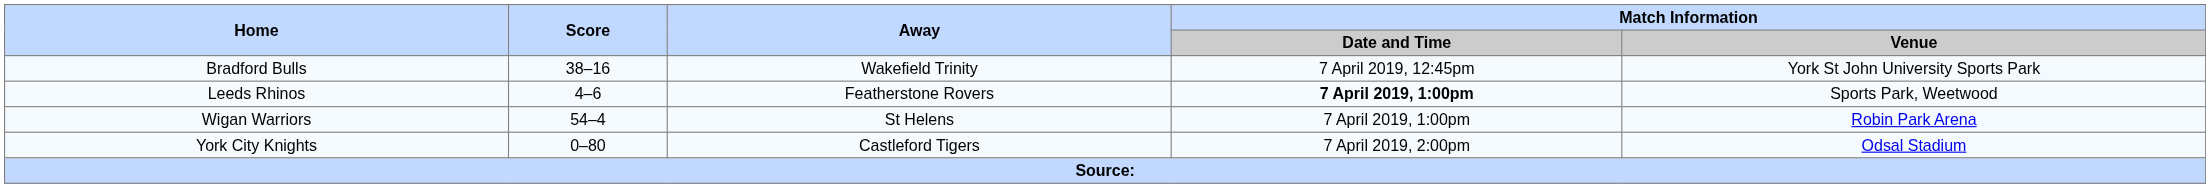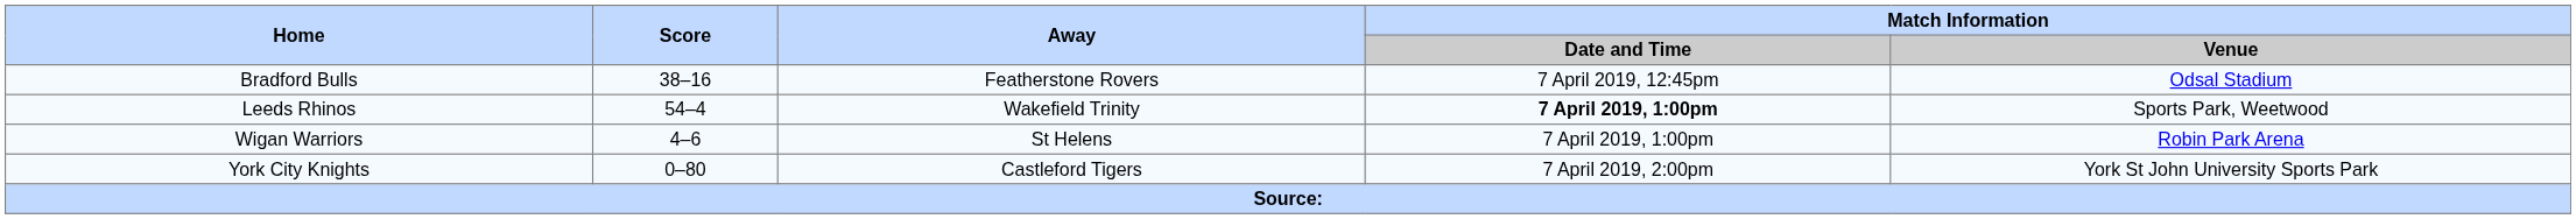Bradford Bulls | Away: Wakefield Trinity -> Featherstone Rovers
Bradford Bulls | Match Information / Venue: York St John University Sports Park -> Odsal Stadium
Leeds Rhinos | Score: 4–6 -> 54–4
Leeds Rhinos | Away: Featherstone Rovers -> Wakefield Trinity
Wigan Warriors | Score: 54–4 -> 4–6
York City Knights | Match Information / Venue: Odsal Stadium -> York St John University Sports Park
